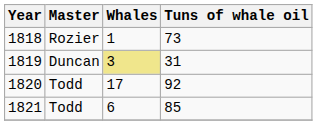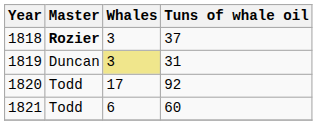1818 | Master: normal -> bold
1818 | Whales: 1 -> 3
1818 | Tuns of whale oil: 73 -> 37
1821 | Tuns of whale oil: 85 -> 60
